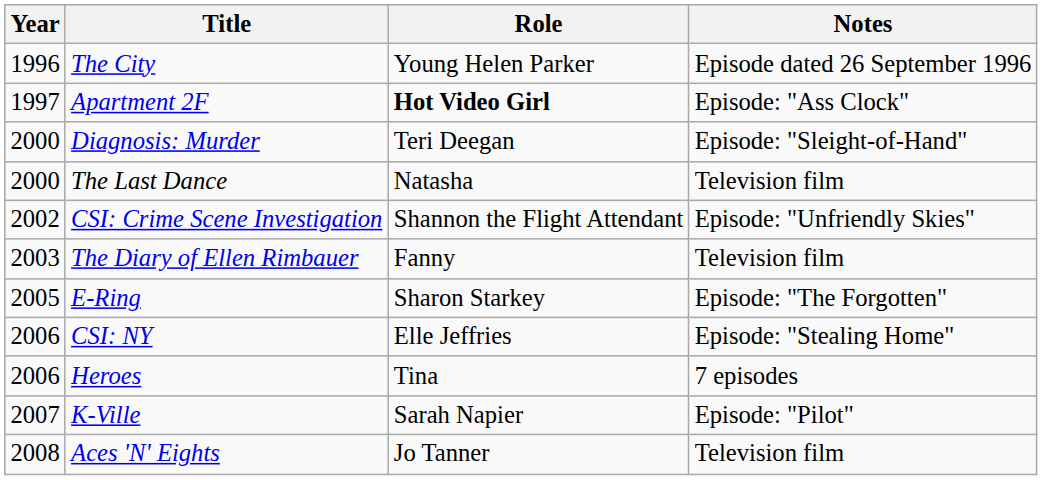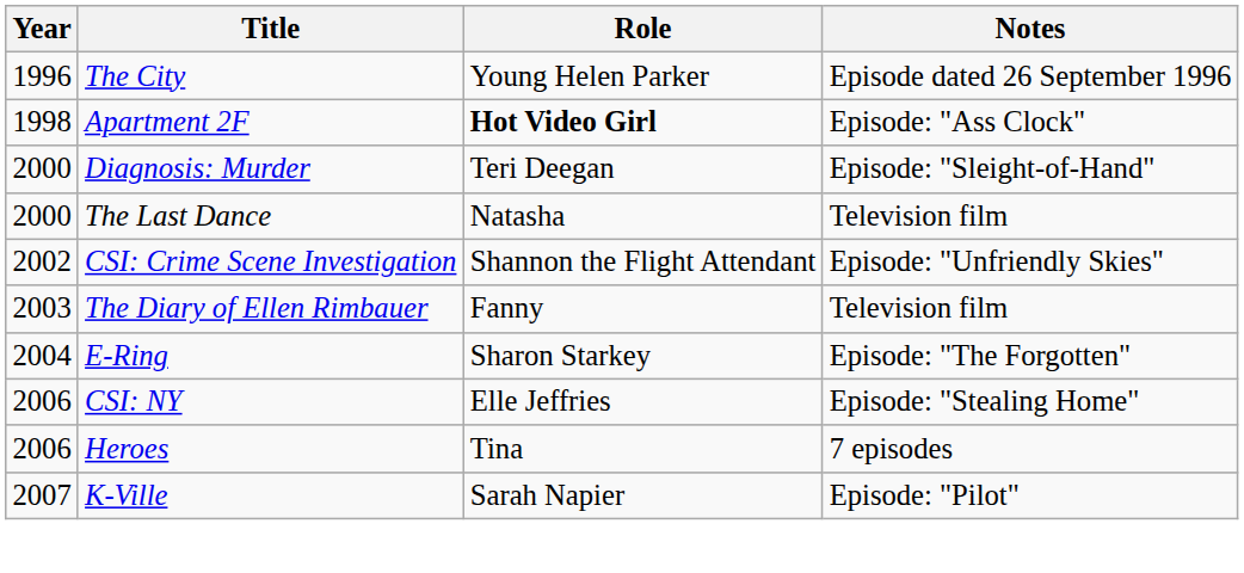Apartment 2F | Year: 1997 -> 1998
E-Ring | Year: 2005 -> 2004
- row: 2008 | Aces 'N' Eights | Jo Tanner | Television film
